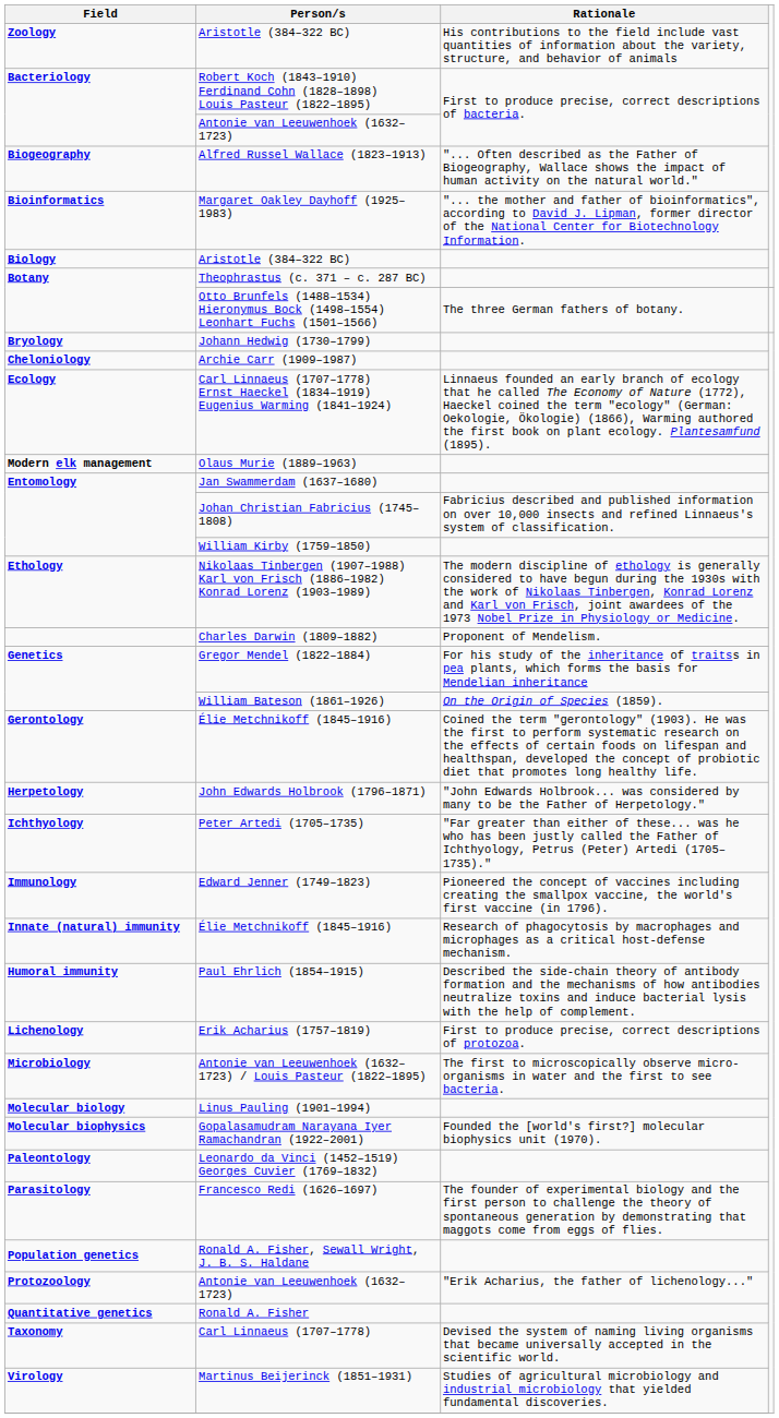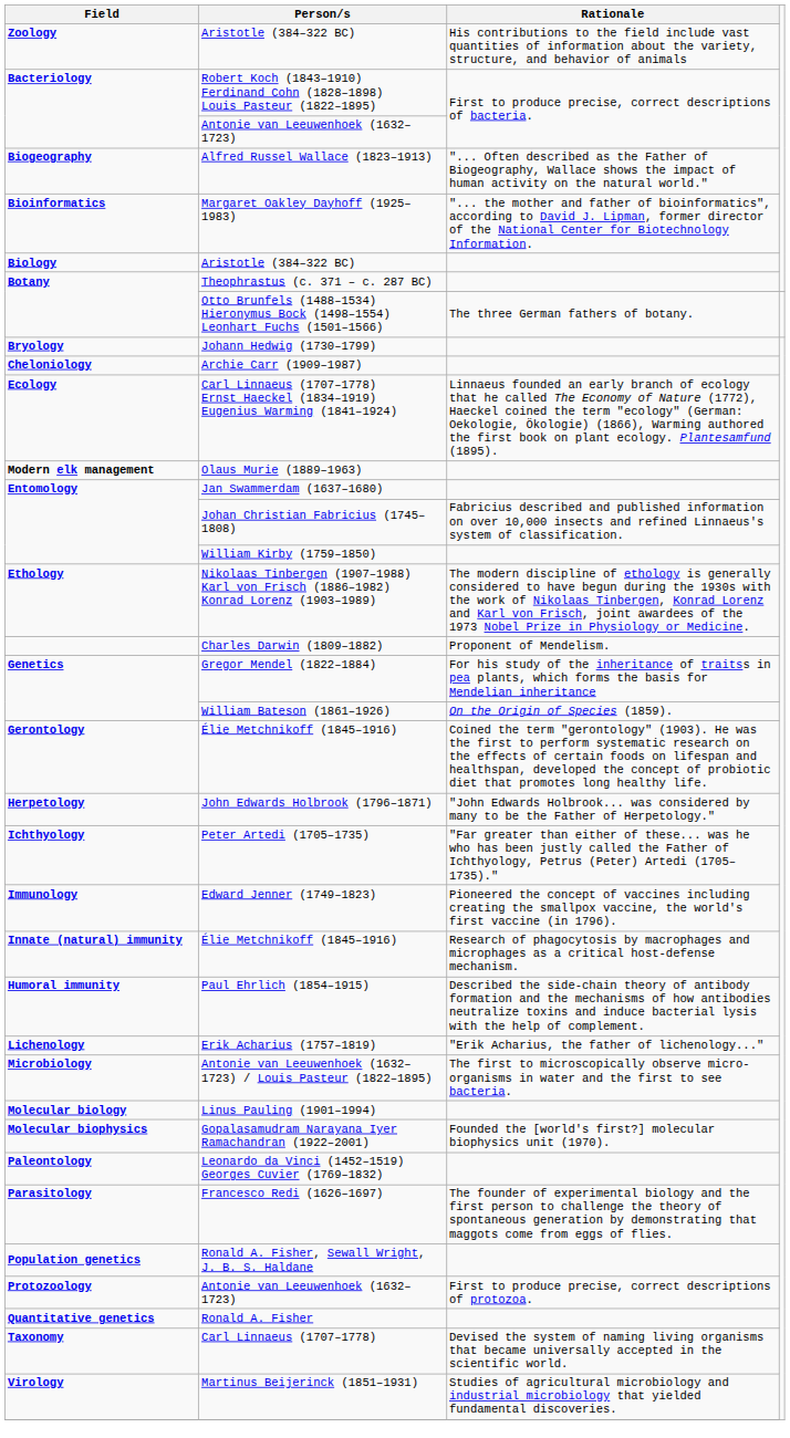Erik Acharius (1757–1819) | Rationale: First to produce precise, correct descriptions of protozoa. -> "Erik Acharius, the father of lichenology..."
Protozoology / Antonie van Leeuwenhoek (1632–1723) | Rationale: "Erik Acharius, the father of lichenology..." -> First to produce precise, correct descriptions of protozoa.
